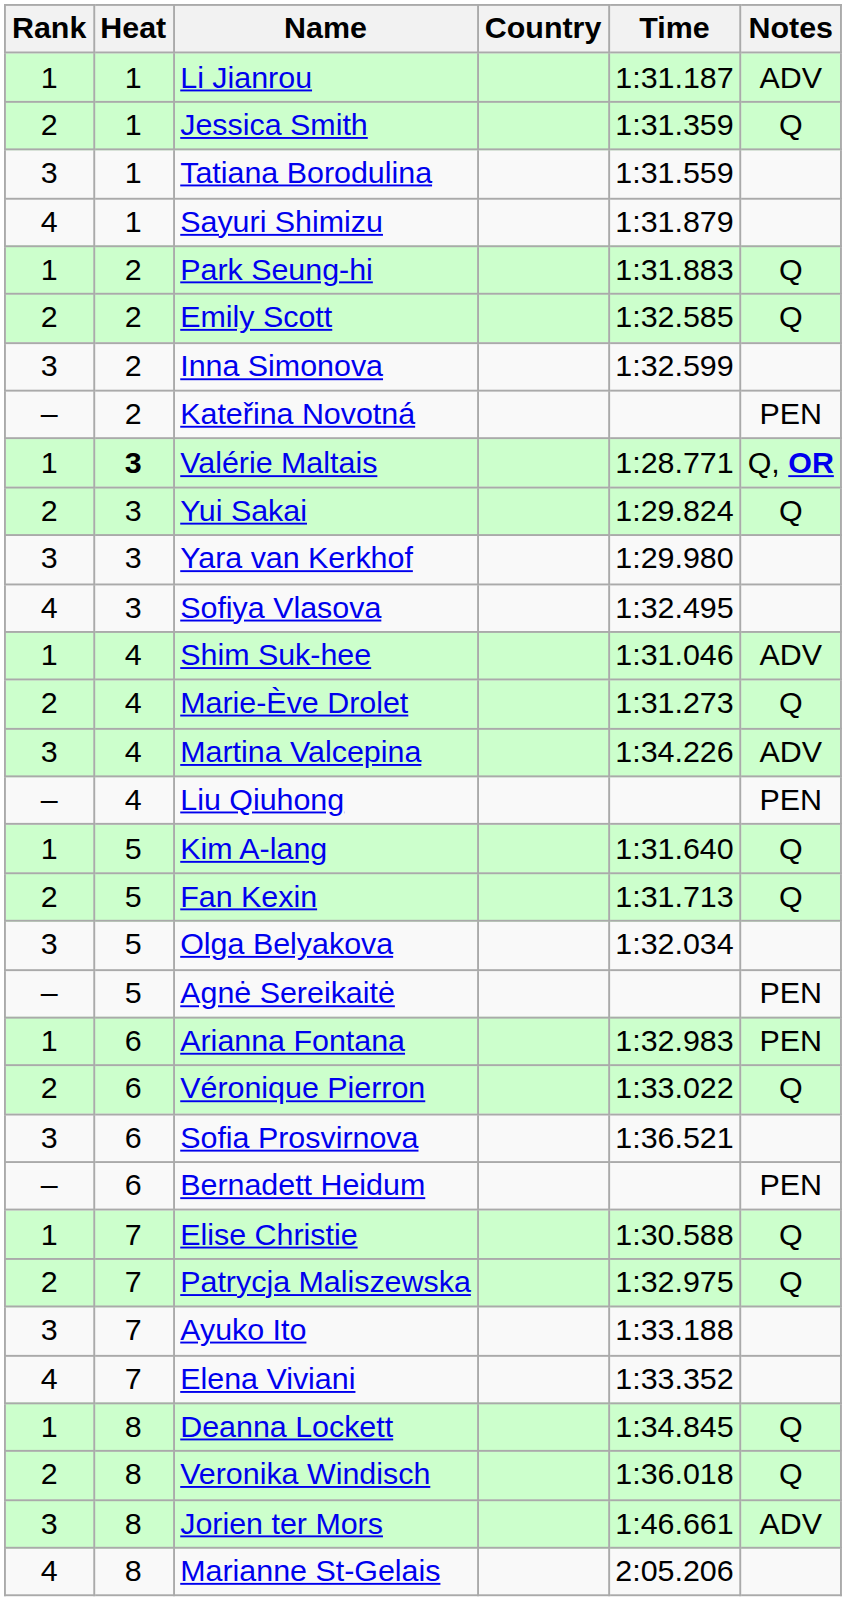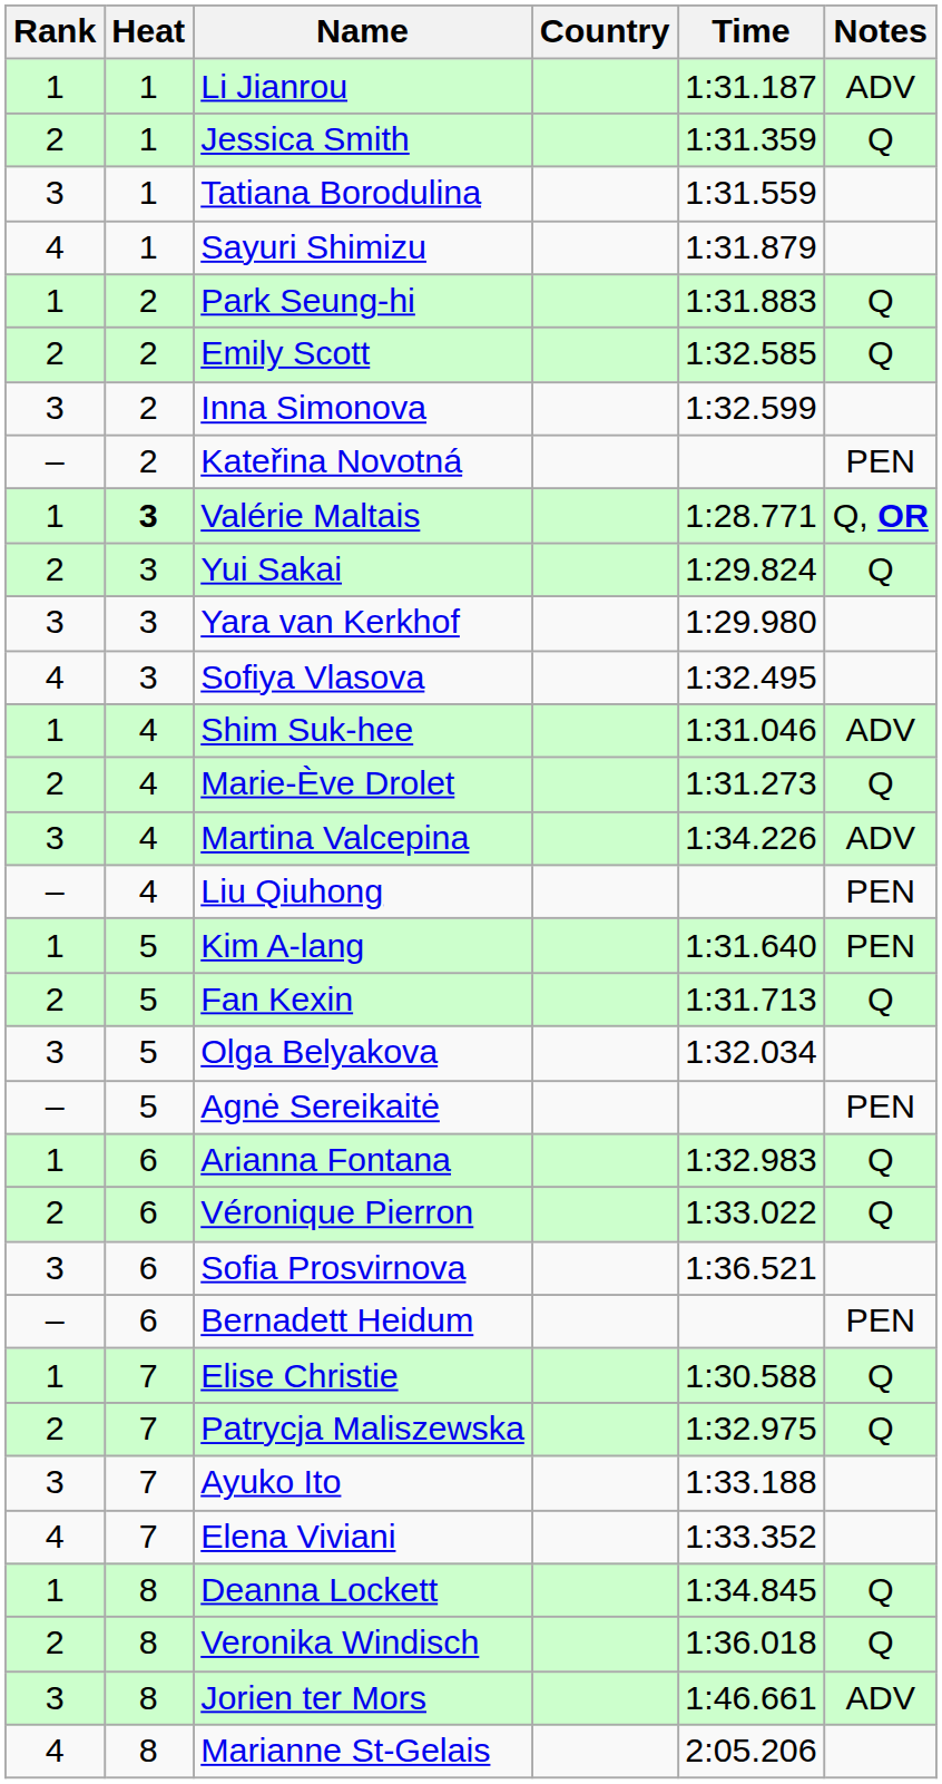Kim A-lang | Notes: Q -> PEN
Arianna Fontana | Notes: PEN -> Q
